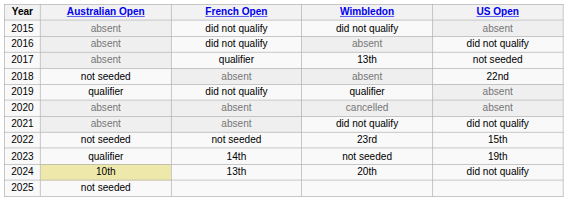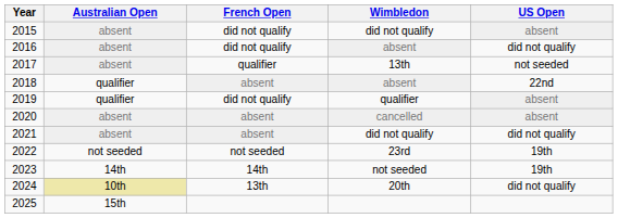2018 | Australian Open: not seeded -> qualifier
2022 | US Open: 15th -> 19th
2023 | Australian Open: qualifier -> 14th
2025 | Australian Open: not seeded -> 15th
